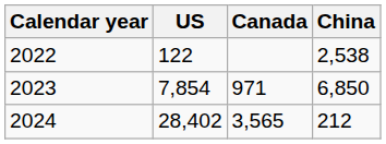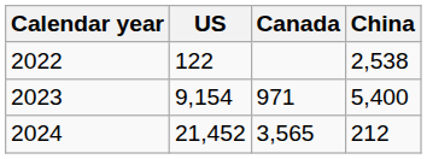2023 | US: 7,854 -> 9,154
2023 | China: 6,850 -> 5,400
2024 | US: 28,402 -> 21,452
